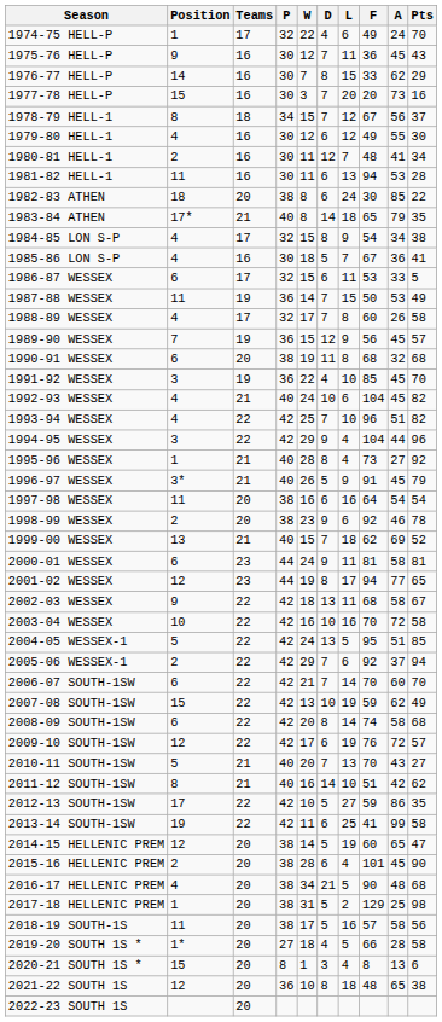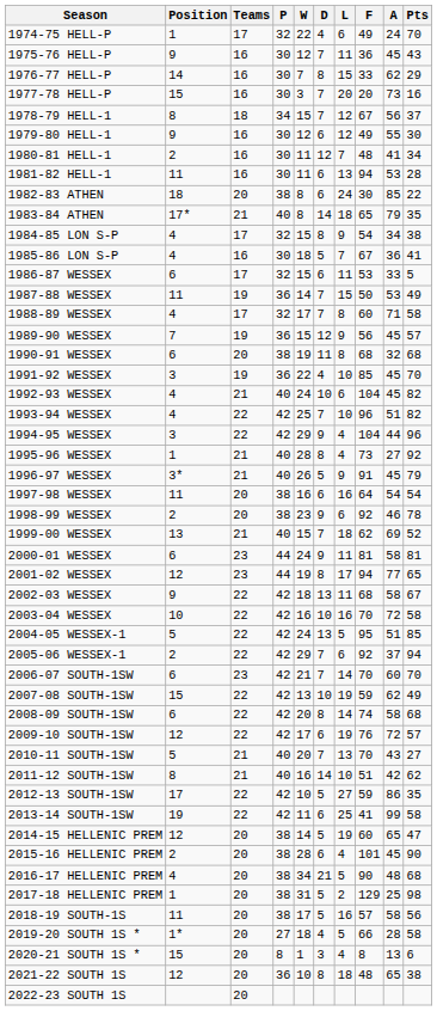1979-80 HELL-1 | Position: 4 -> 9
1988-89 WESSEX | A: 26 -> 71
2006-07 SOUTH-1SW | Teams: 22 -> 23
